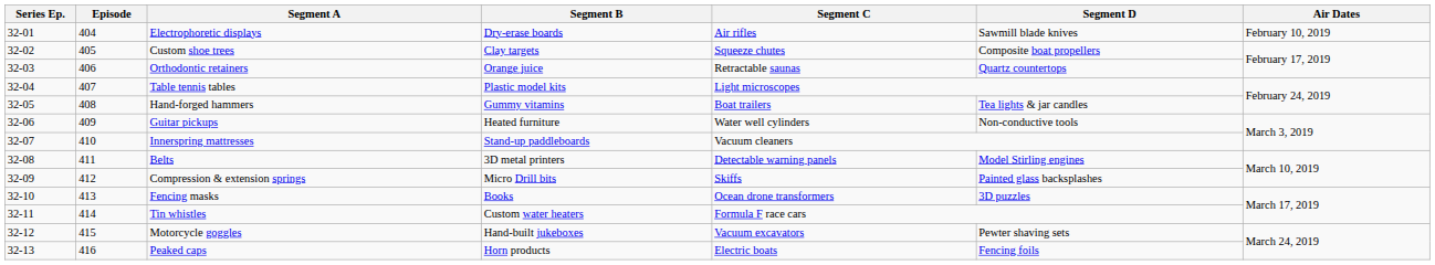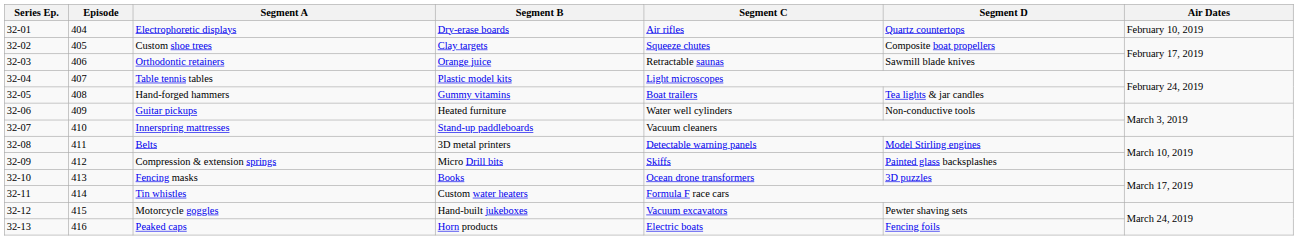Electrophoretic displays | Segment D: Sawmill blade knives -> Quartz countertops
Orthodontic retainers | Segment D: Quartz countertops -> Sawmill blade knives
